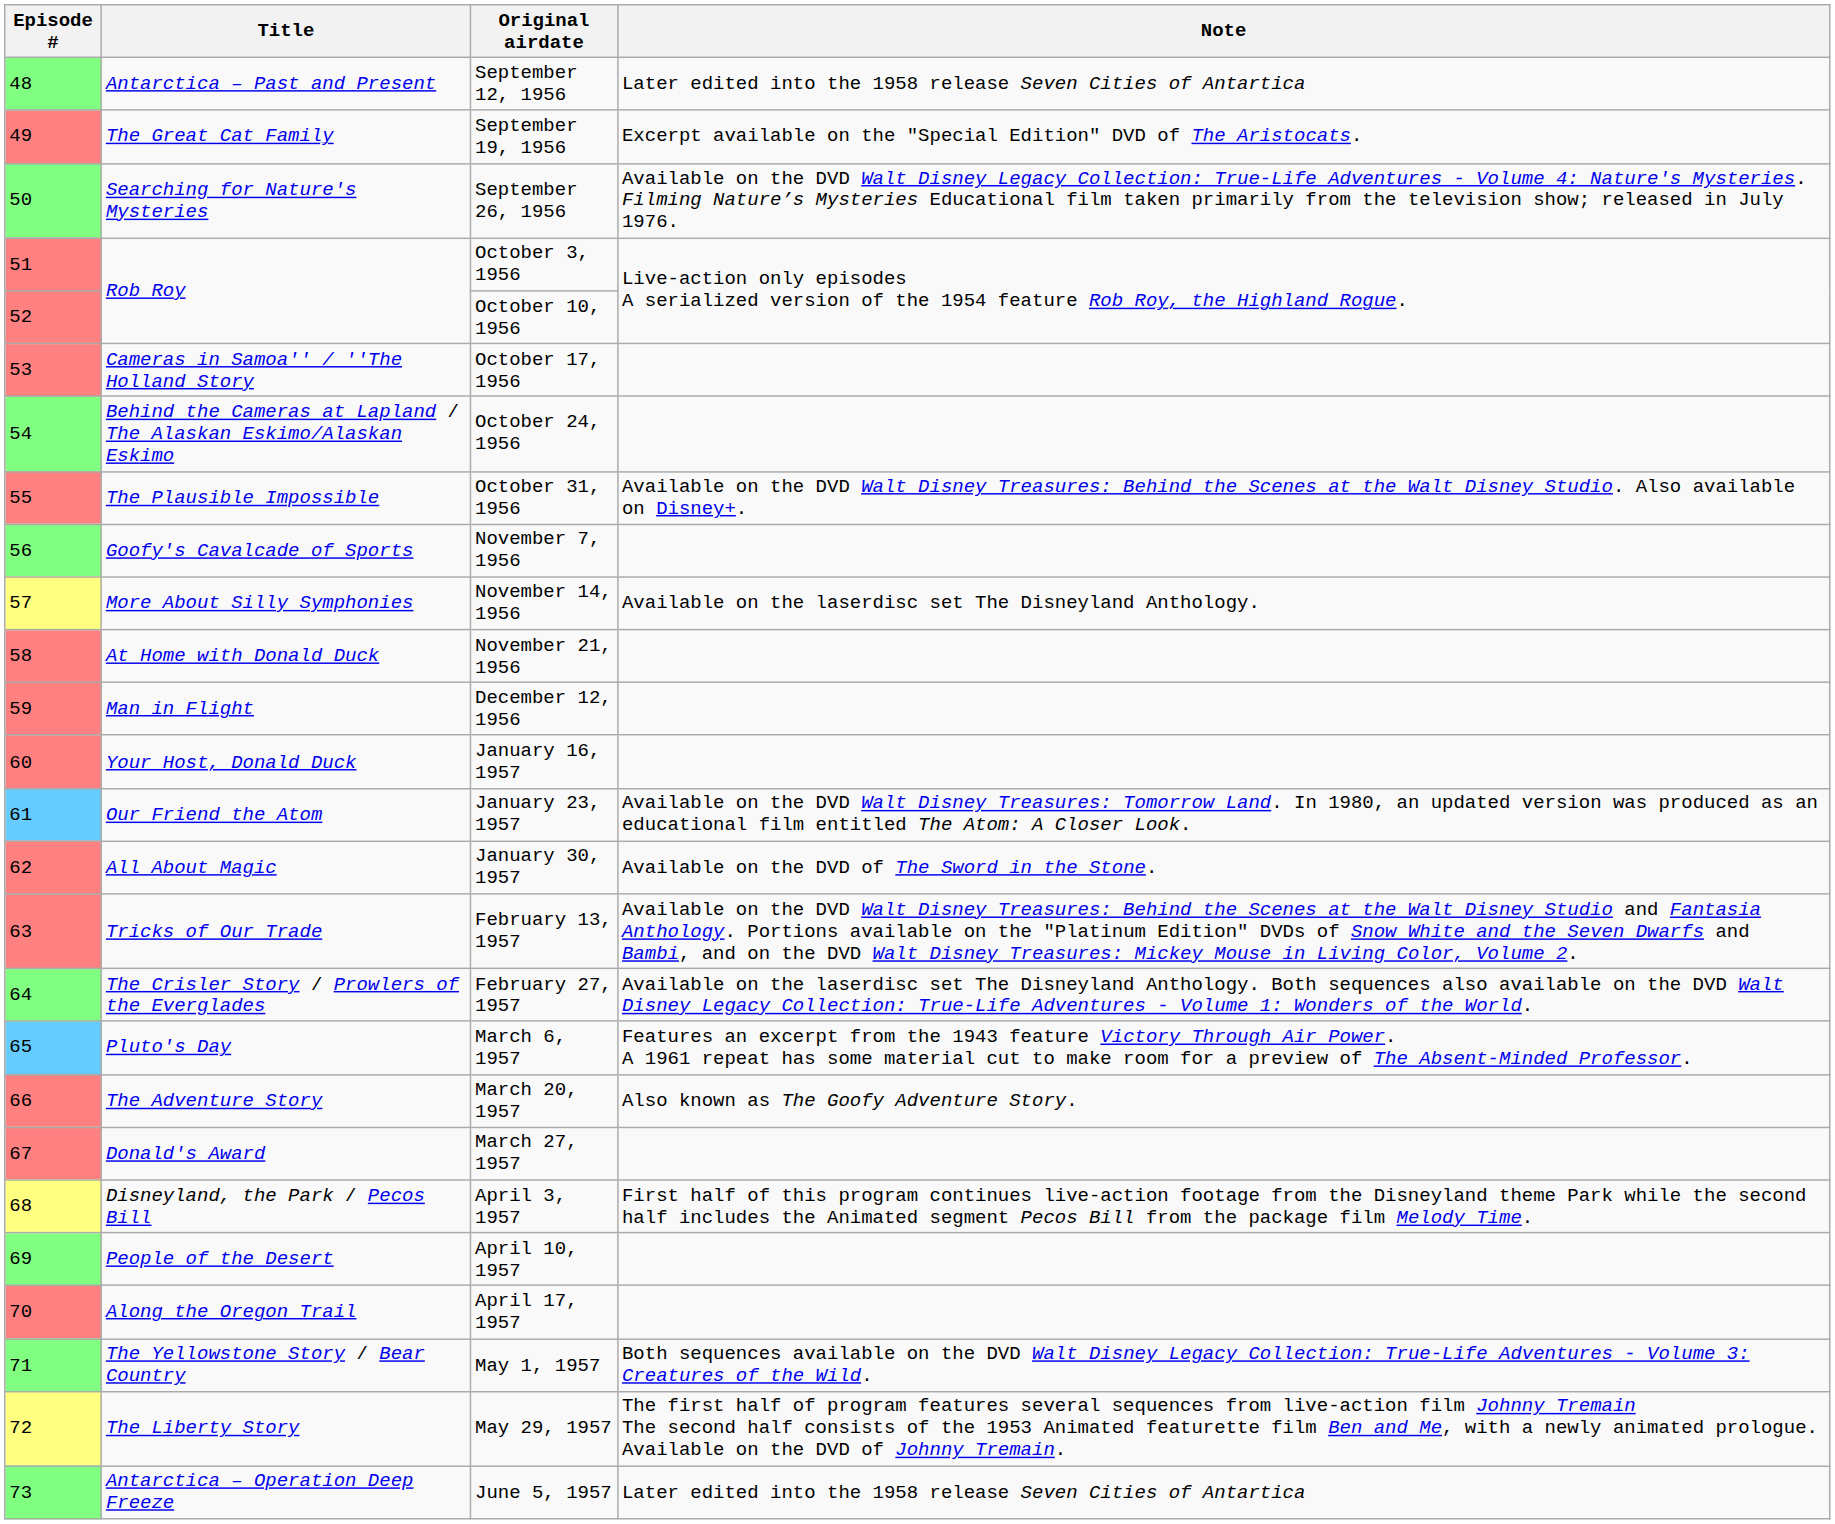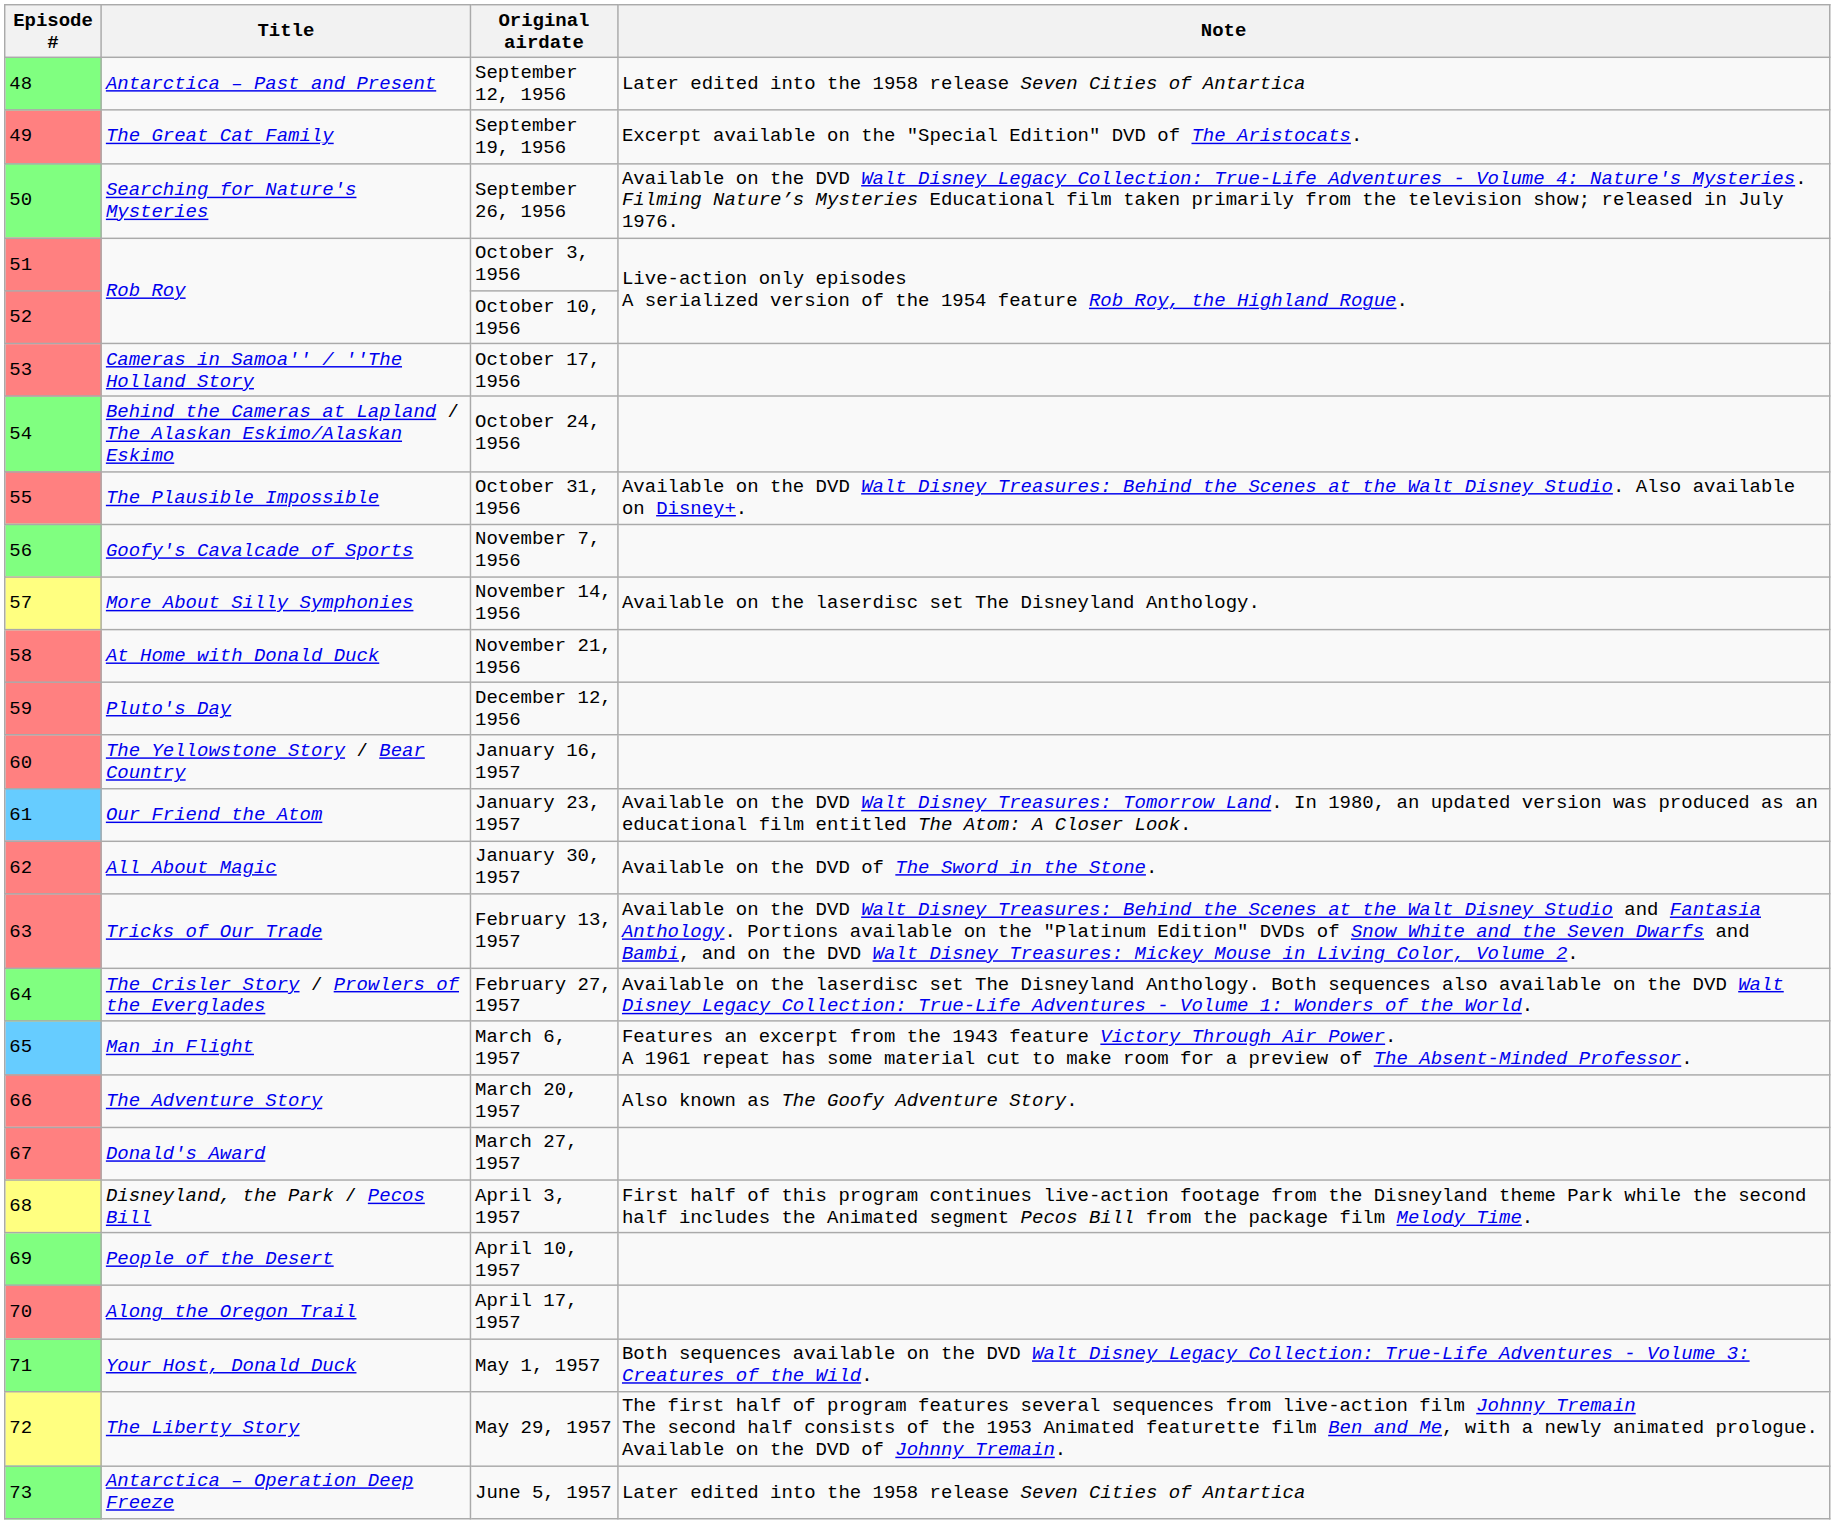December 12, 1956 | Title: Man in Flight -> Pluto's Day
January 16, 1957 | Title: Your Host, Donald Duck -> The Yellowstone Story / Bear Country
March 6, 1957 | Title: Pluto's Day -> Man in Flight
May 1, 1957 | Title: The Yellowstone Story / Bear Country -> Your Host, Donald Duck
